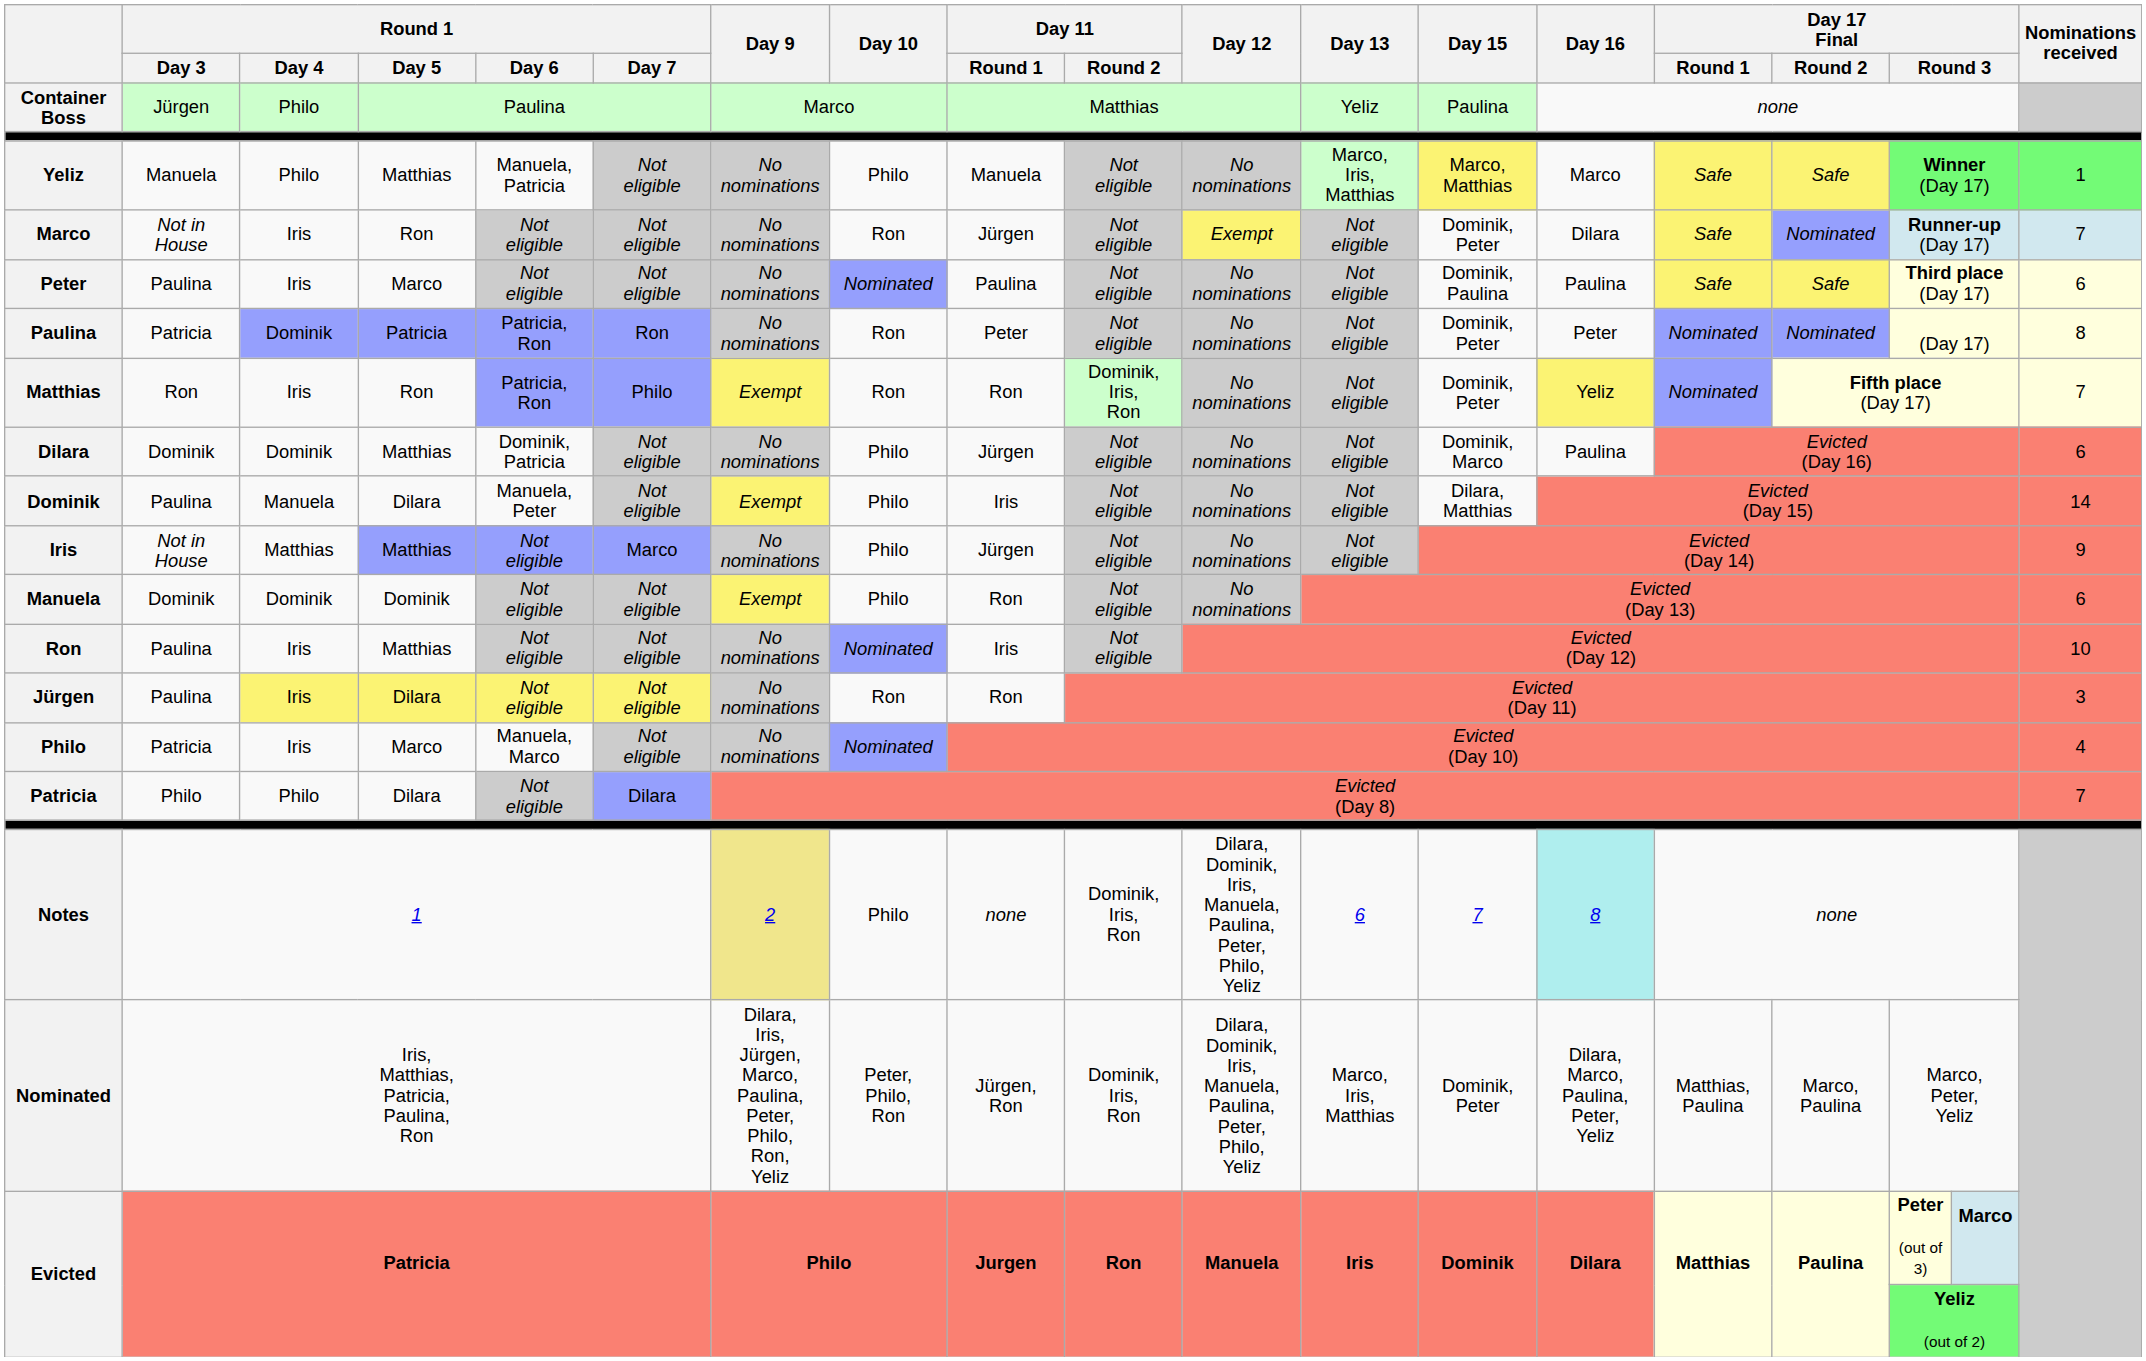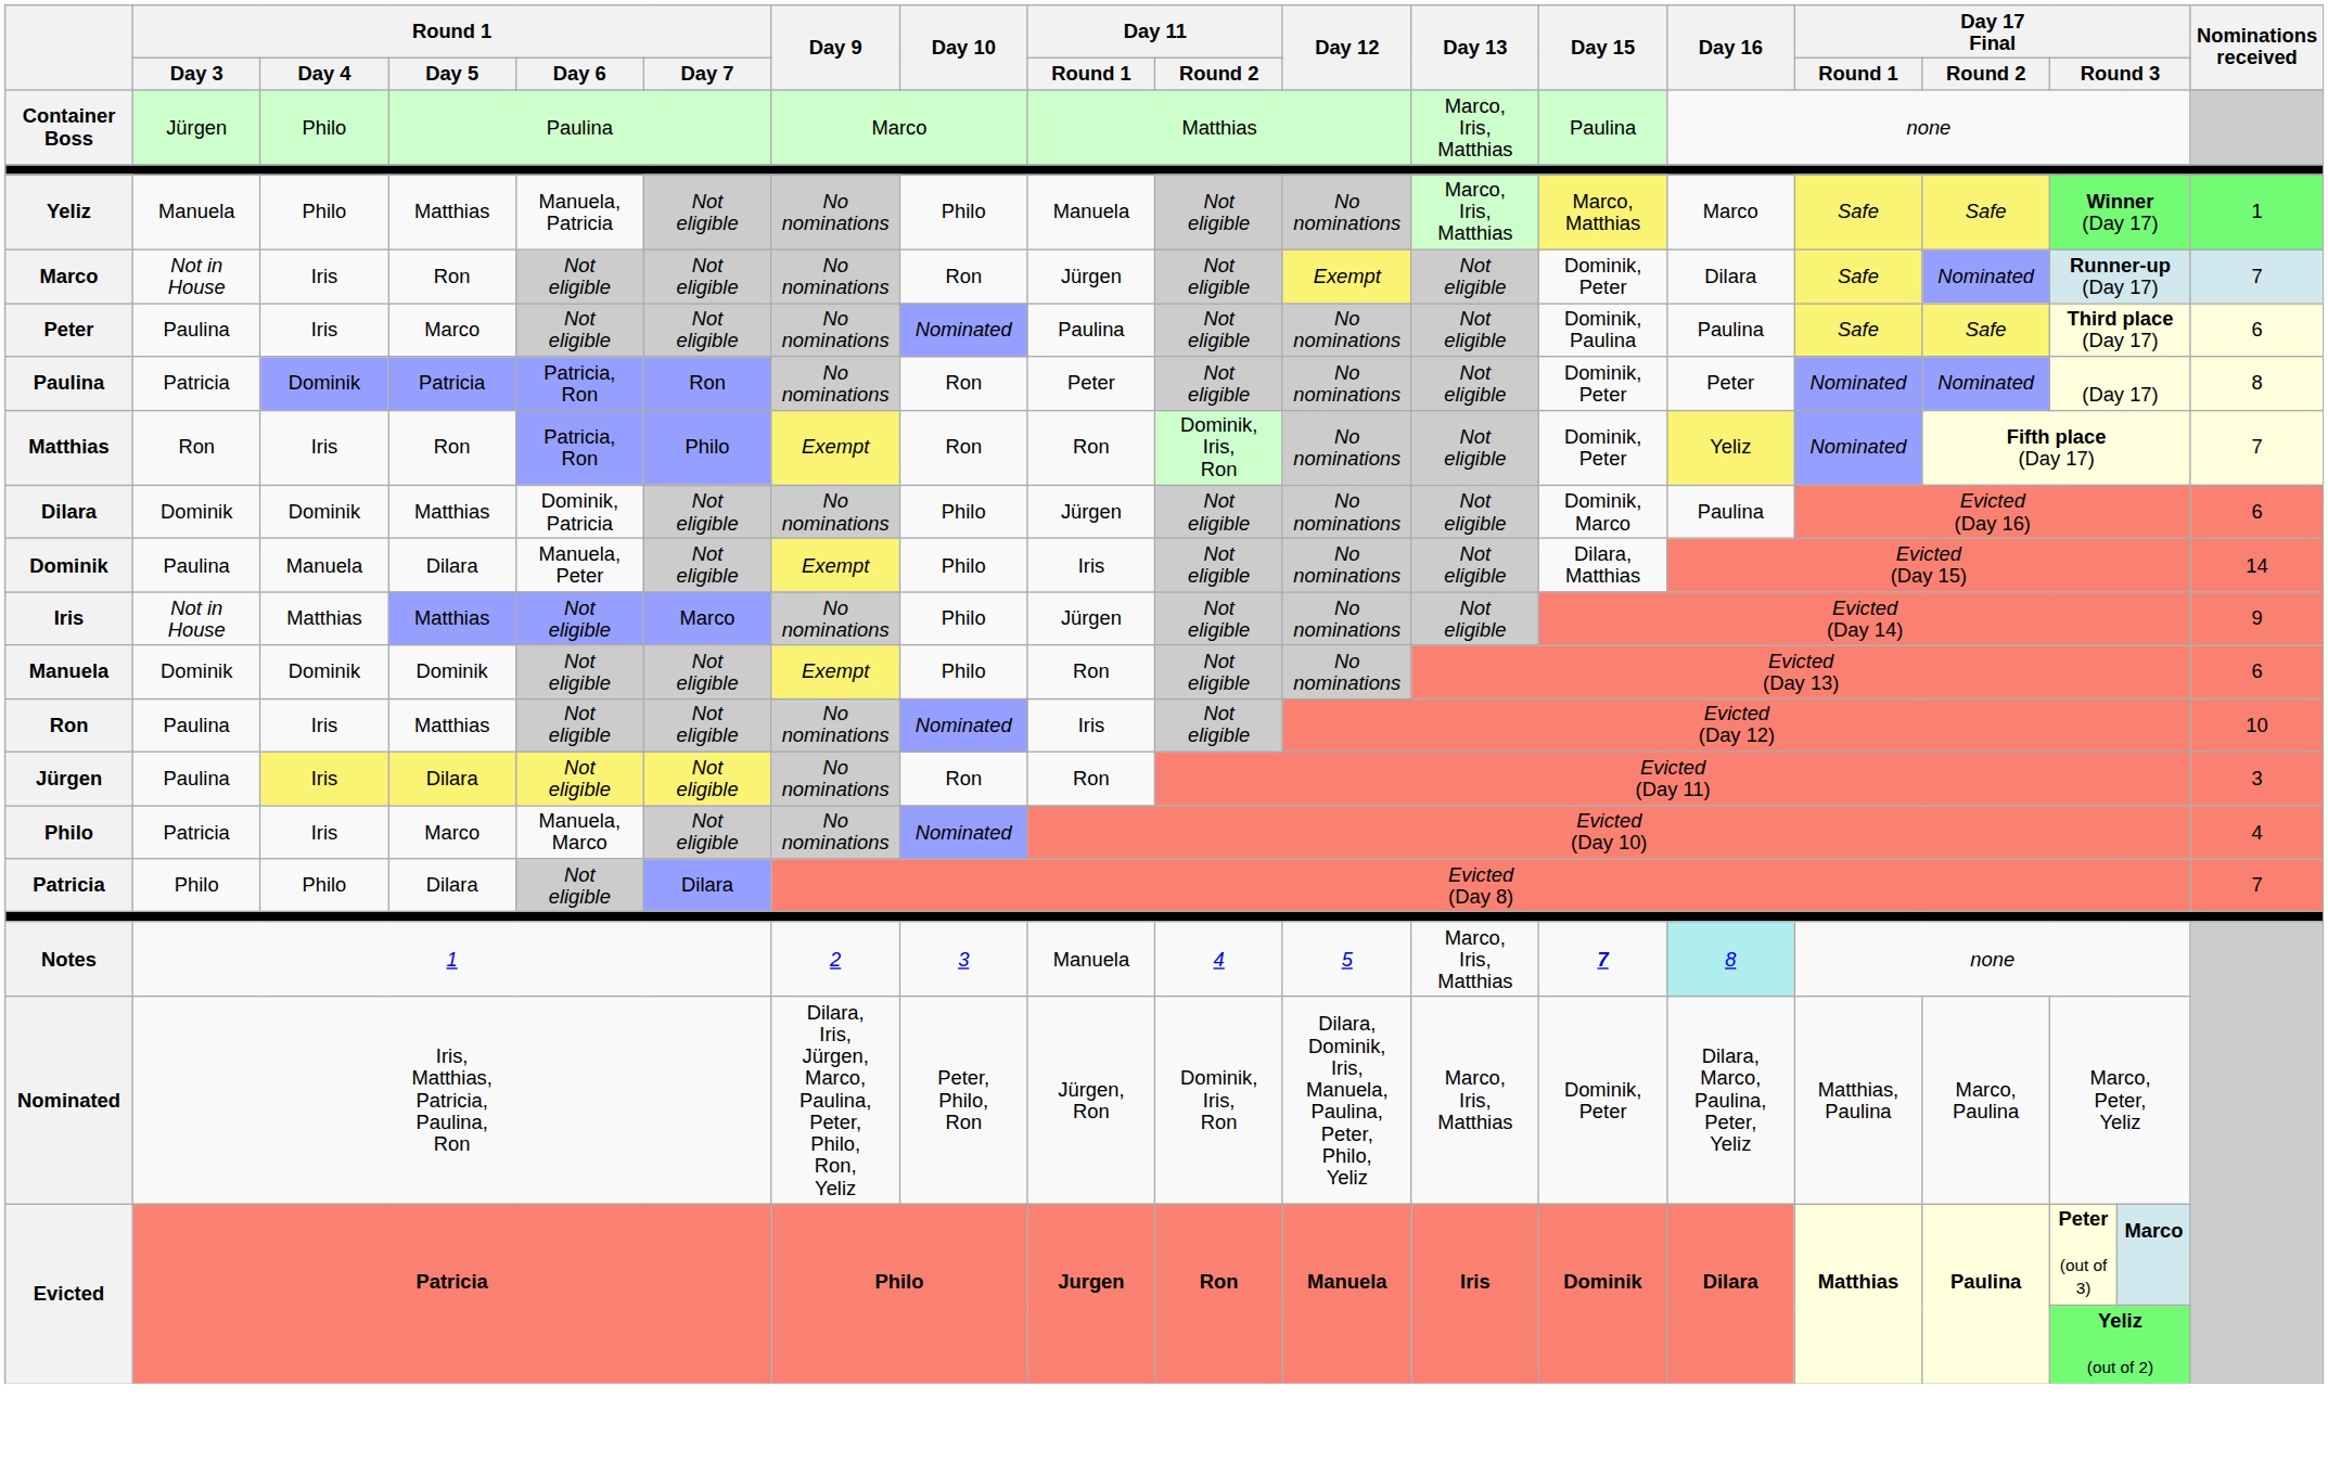Container Boss | Day 13: Yeliz -> Marco, Iris, Matthias
Notes | Day 9: khaki background -> no background
Notes | Day 10: Philo -> 3
Notes | Day 11 / Round 1: none -> Manuela
Notes | Day 11 / Round 2: Dominik, Iris, Ron -> 4
Notes | Day 12: Dilara, Dominik, Iris, Manuela, Paulina, Peter, Philo, Yeliz -> 5
Notes | Day 13: 6 -> Marco, Iris, Matthias
Notes | Day 15: normal -> bold
